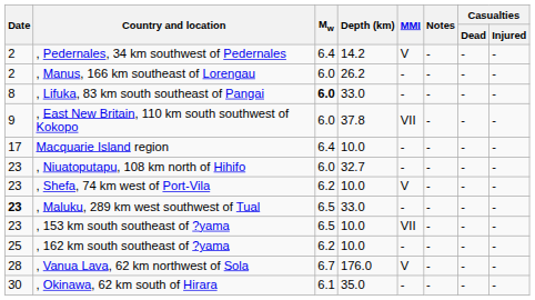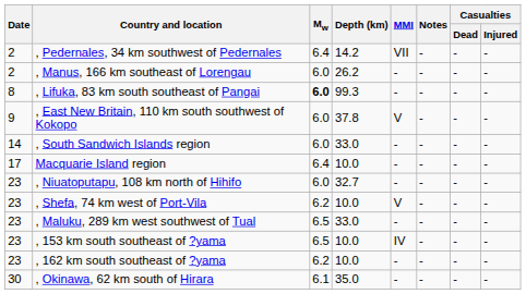, Pedernales, 34 km southwest of Pedernales | MMI: V -> VII
, Lifuka, 83 km south southeast of Pangai | Depth (km): 33.0 -> 99.3
, East New Britain, 110 km south southwest of Kokopo | MMI: VII -> V
+ row: 14 | , South Sandwich Islands region | 6.0 | 33.0 | - | - | - | -
, Maluku, 289 km west southwest of Tual | Date: bold -> normal
, 153 km south southeast of ?yama | MMI: VII -> IV
, 162 km south southeast of ?yama | Date: 25 -> 23
- row: 28 | , Vanua Lava, 62 km northwest of Sola | 6.7 | 176.0 | V | - | - | -
